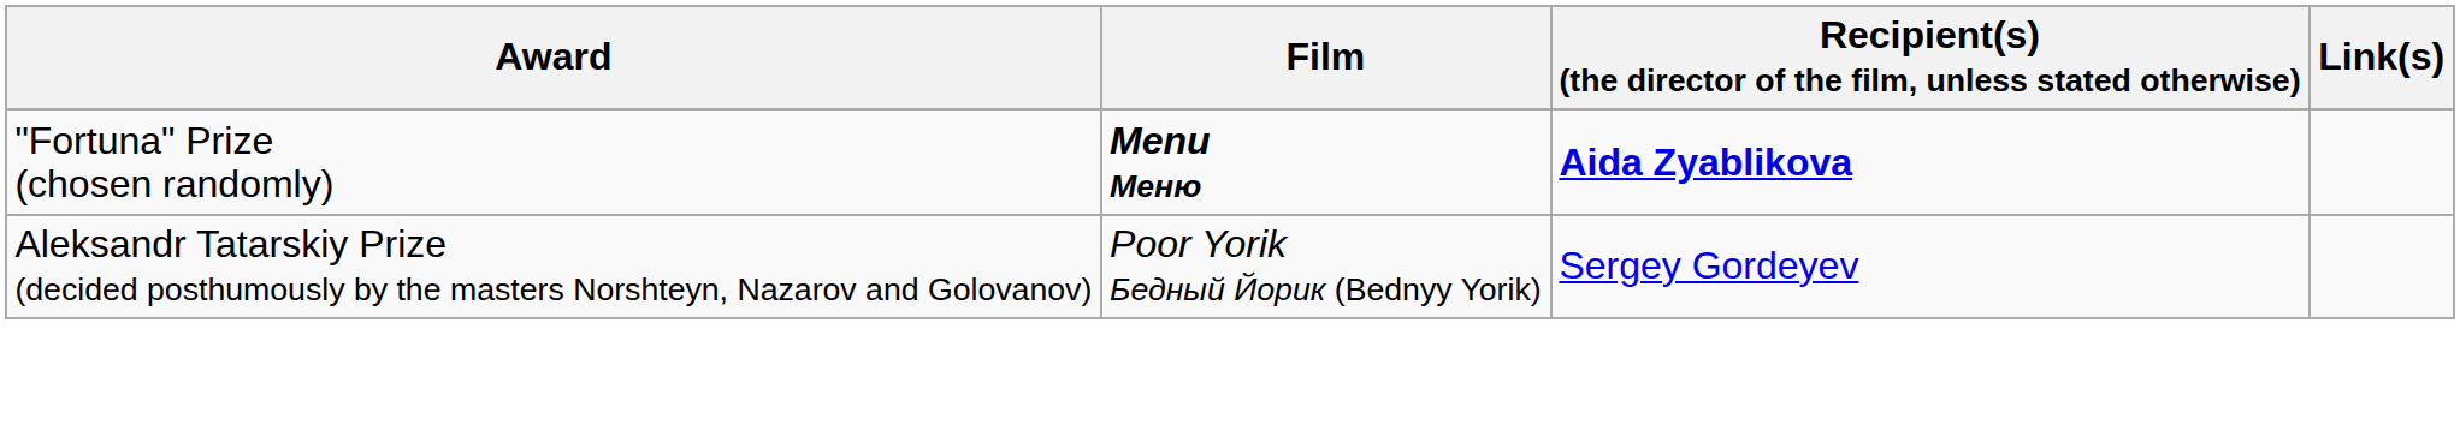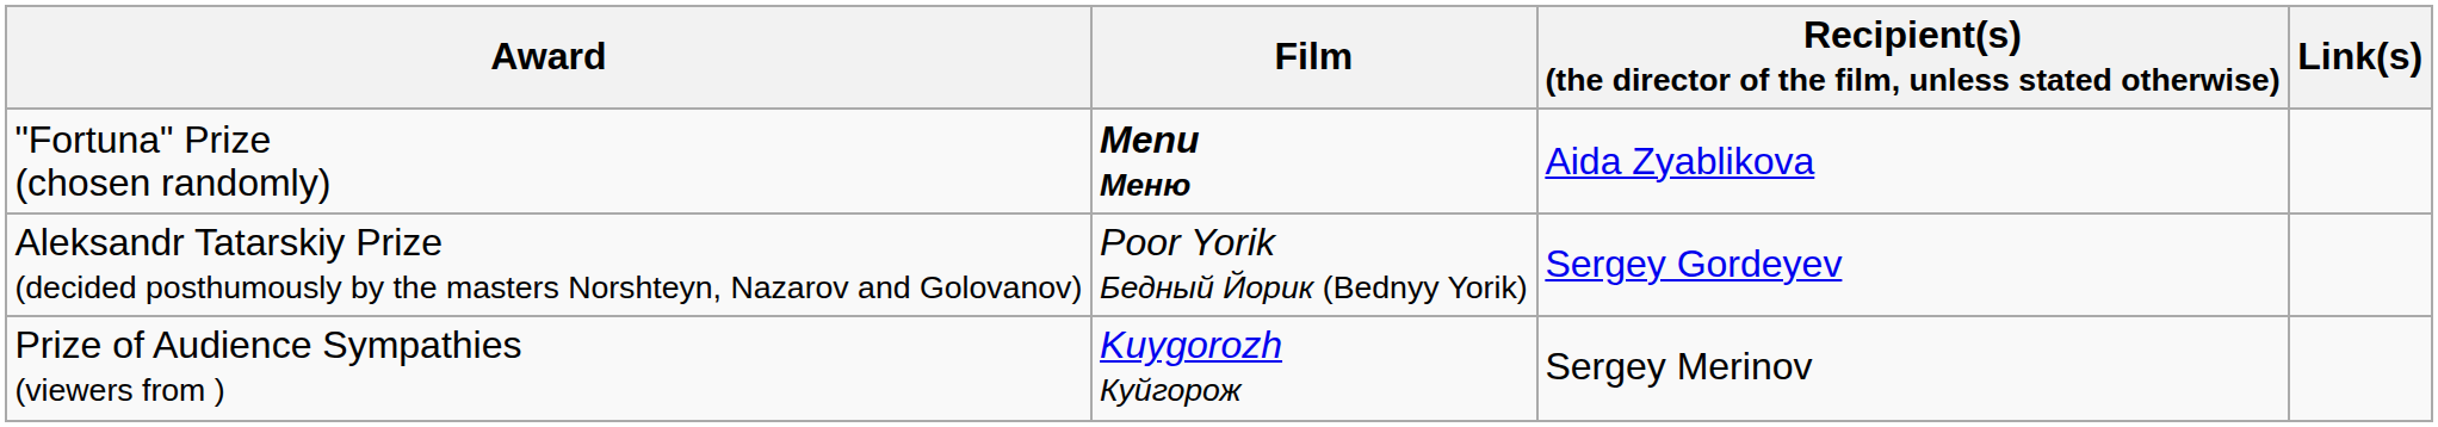"Fortuna" Prize (chosen randomly) | column 3: bold -> normal
+ row: Prize of Audience Sympathies (viewers from ) | Kuygorozh Куйгорож | Sergey Merinov
